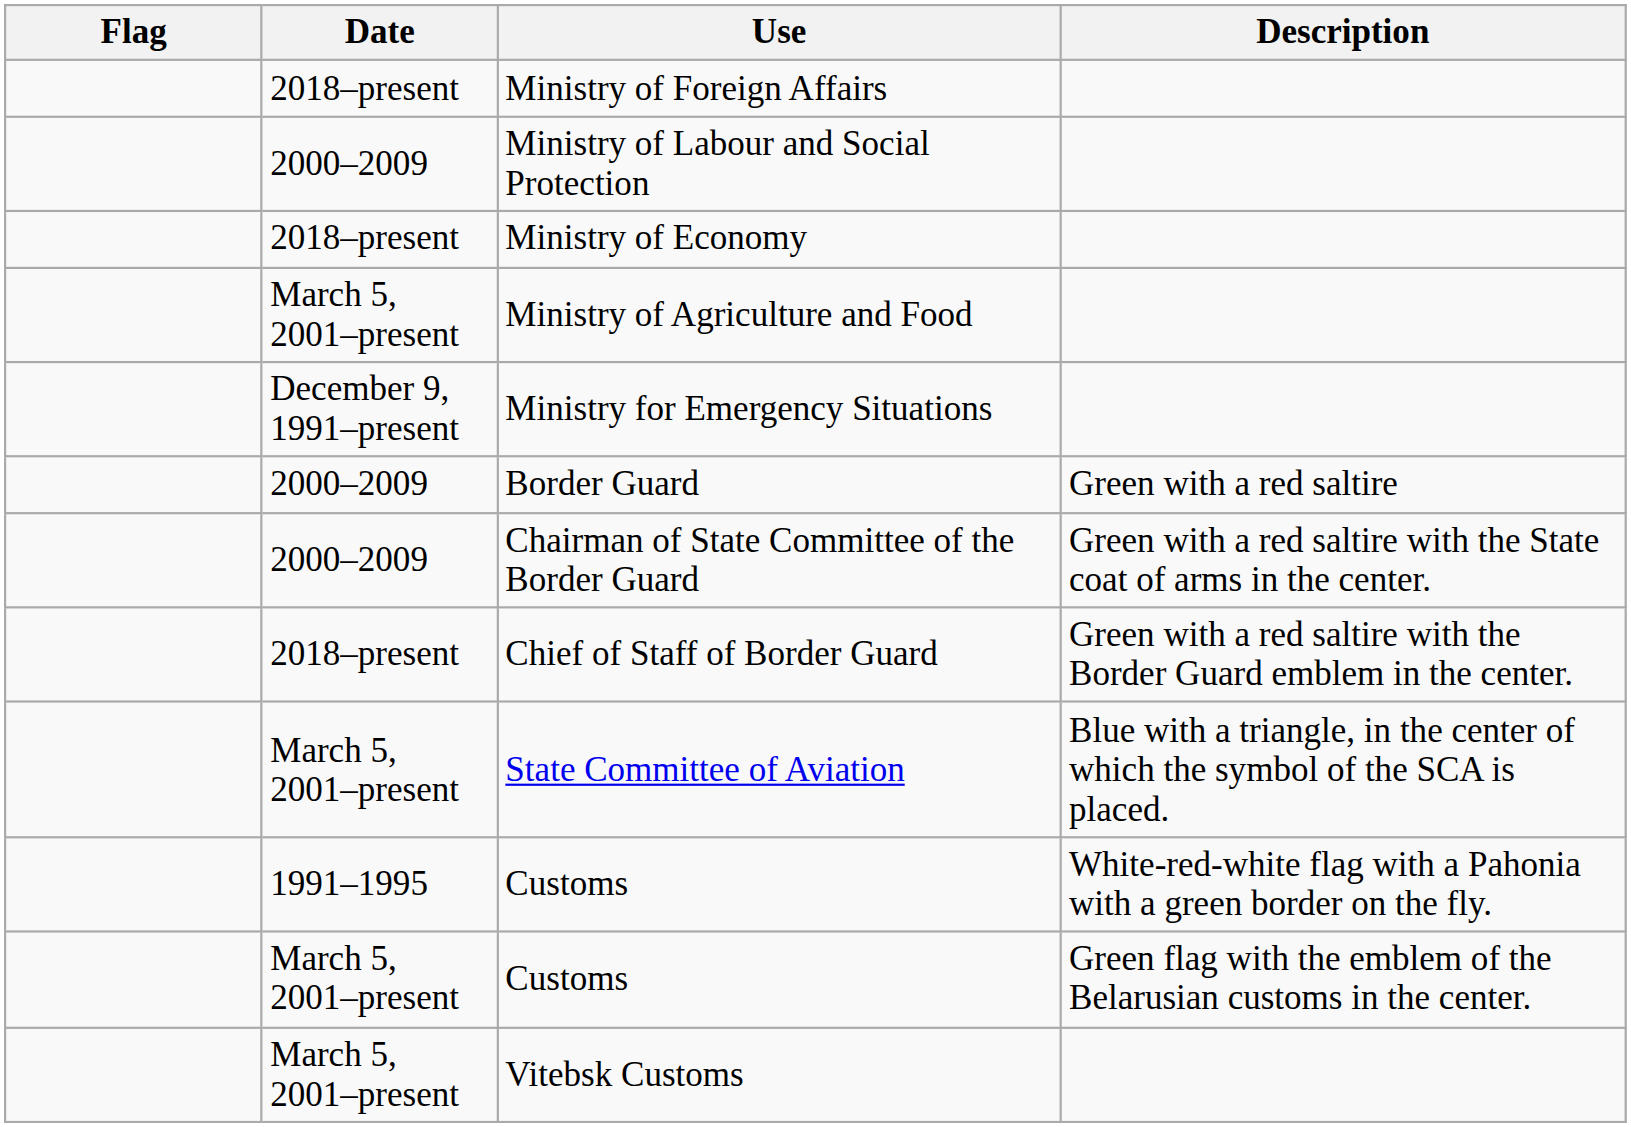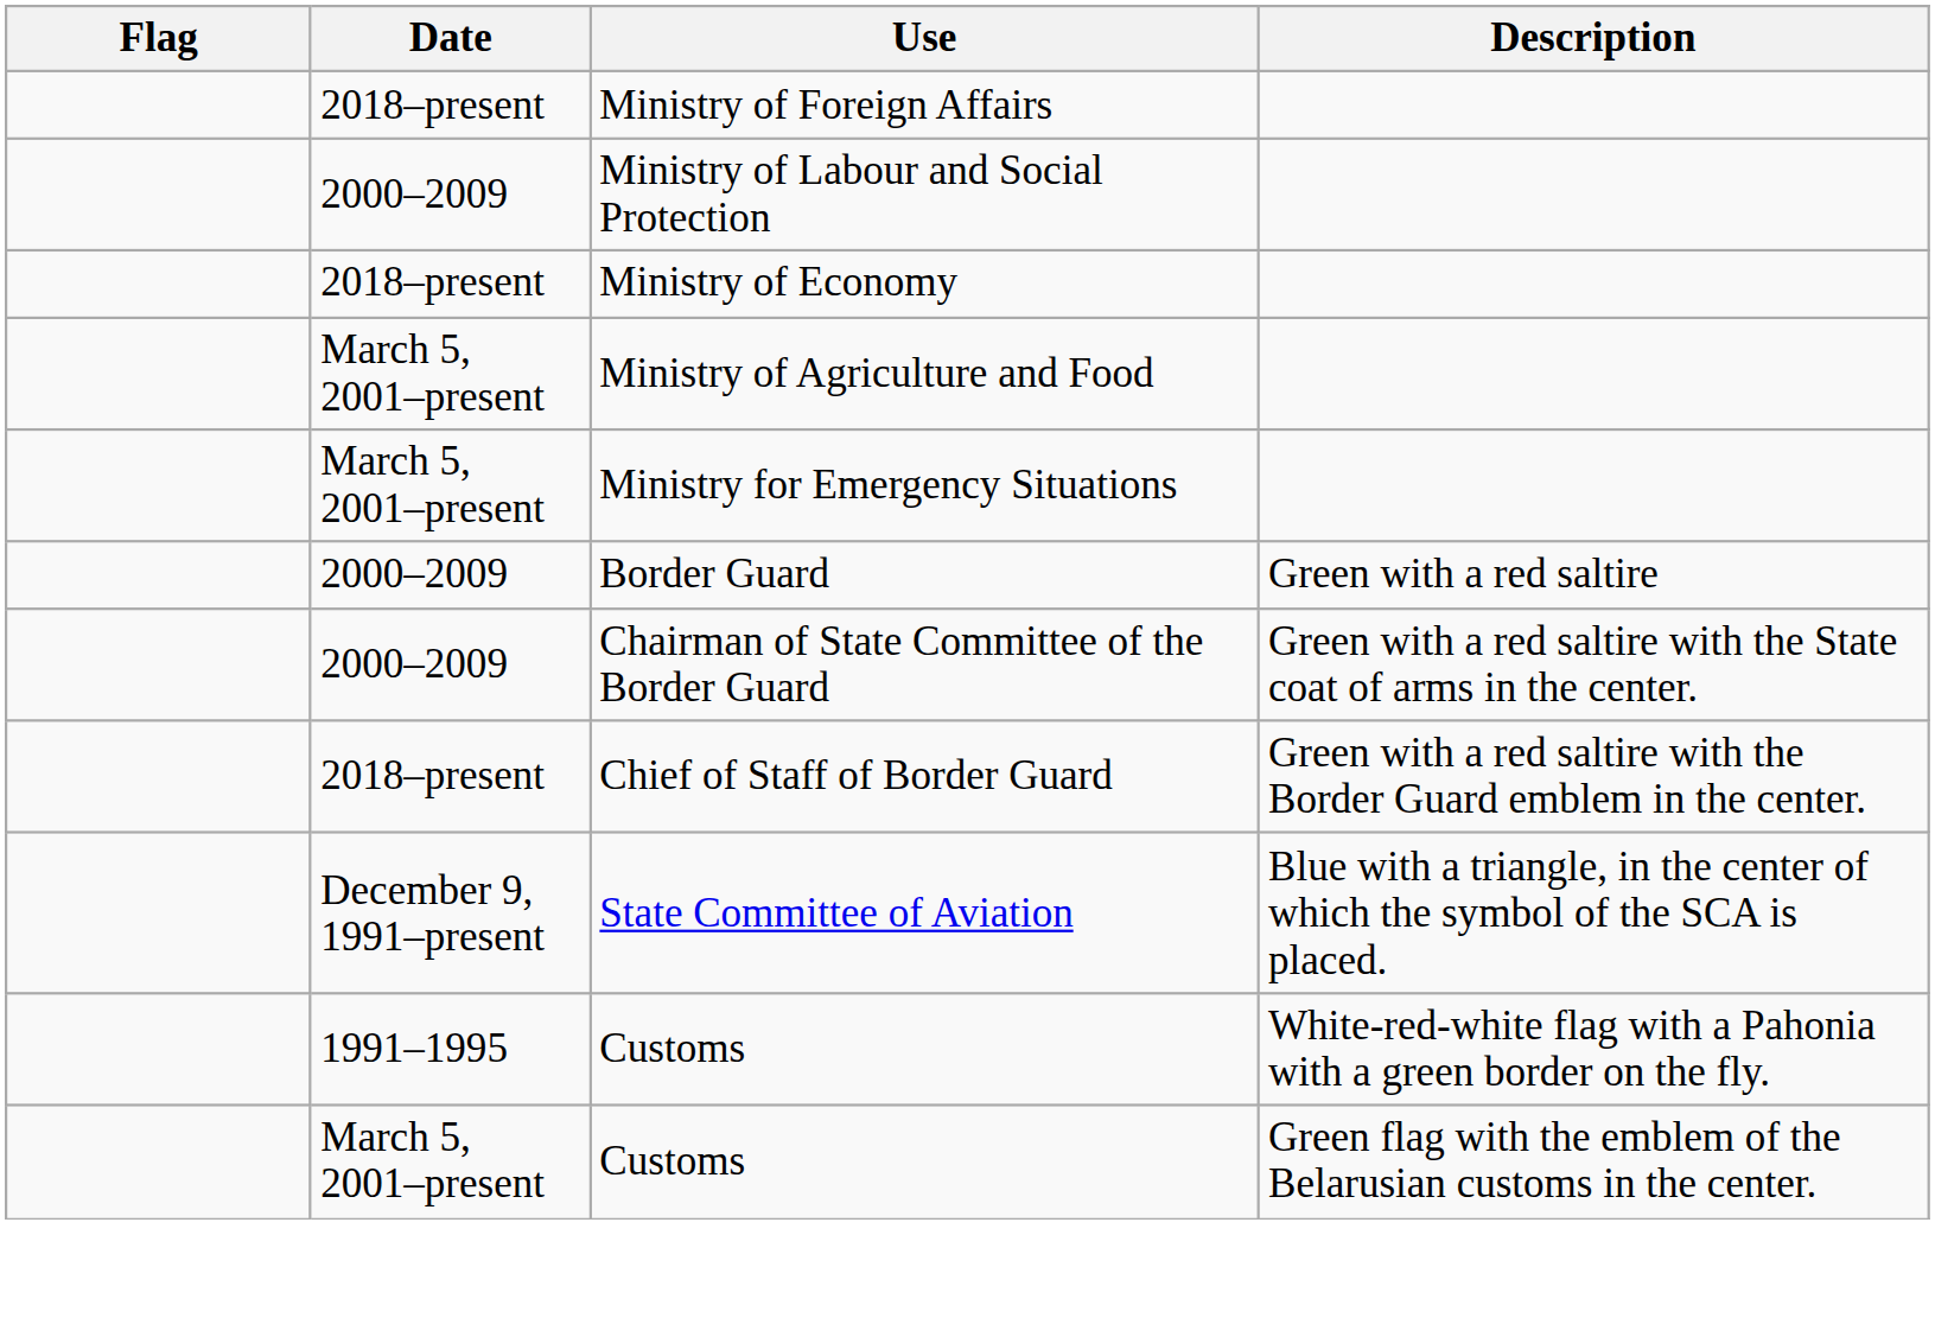Ministry for Emergency Situations | Date: December 9, 1991–present -> March 5, 2001–present
State Committee of Aviation | Date: March 5, 2001–present -> December 9, 1991–present
- row: March 5, 2001–present | Vitebsk Customs
